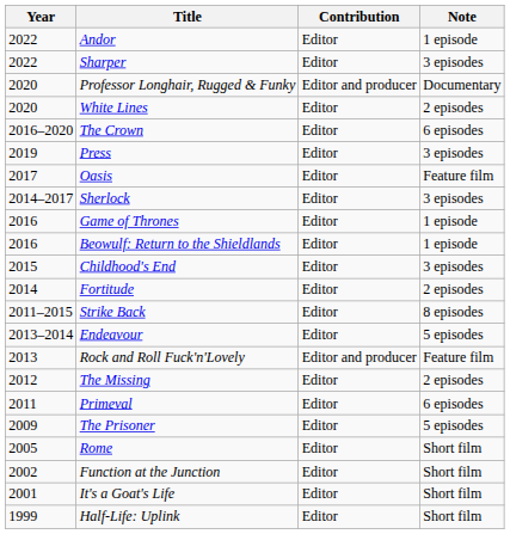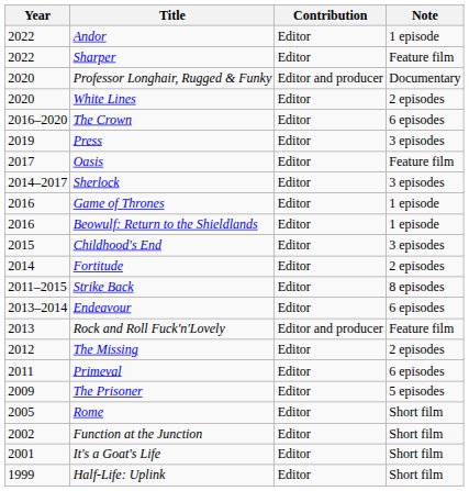Sharper | Note: 3 episodes -> Feature film
Endeavour | Note: 5 episodes -> 6 episodes
